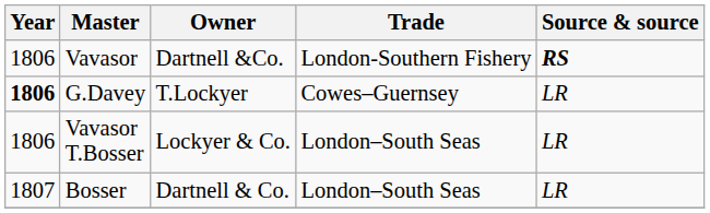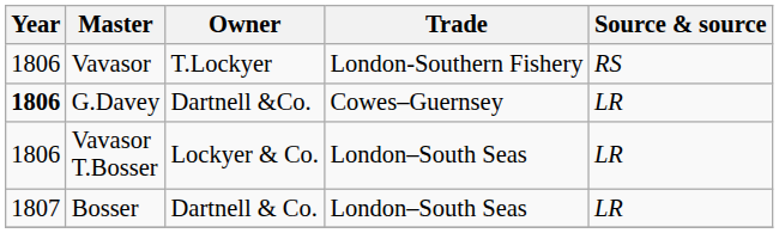Vavasor | Owner: Dartnell &Co. -> T.Lockyer
Vavasor | Source & source: bold -> normal
G.Davey | Owner: T.Lockyer -> Dartnell &Co.
